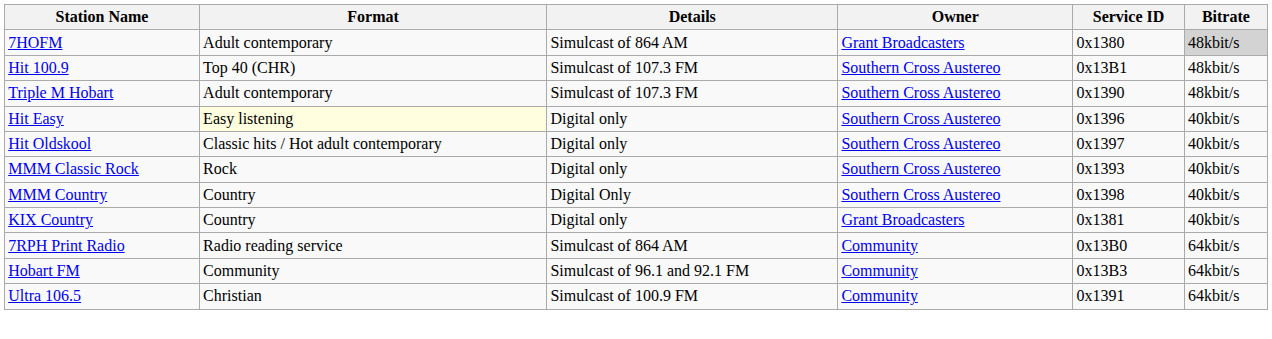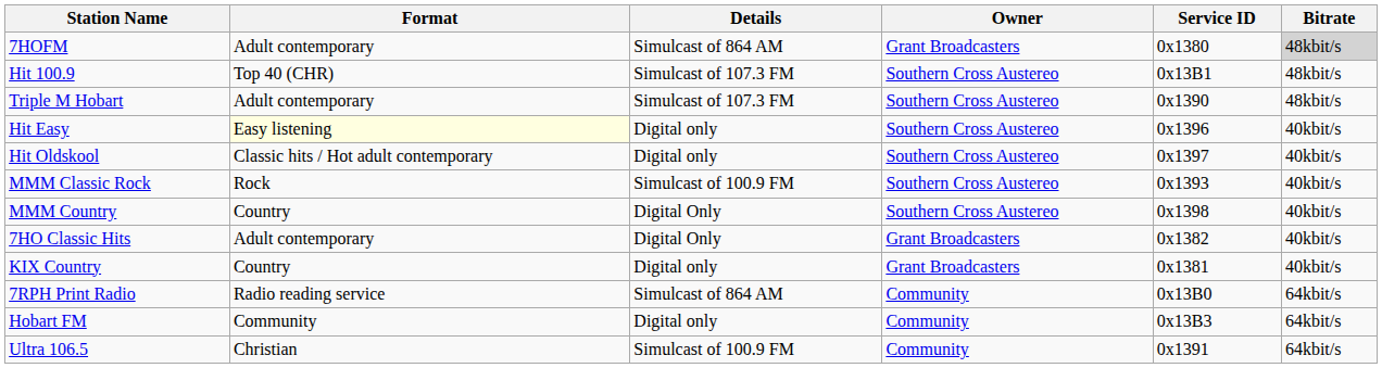MMM Classic Rock | Details: Digital only -> Simulcast of 100.9 FM
+ row: 7HO Classic Hits | Adult contemporary | Digital Only | Grant Broadcasters | 0x1382 | 40kbit/s
Hobart FM | Details: Simulcast of 96.1 and 92.1 FM -> Digital only
